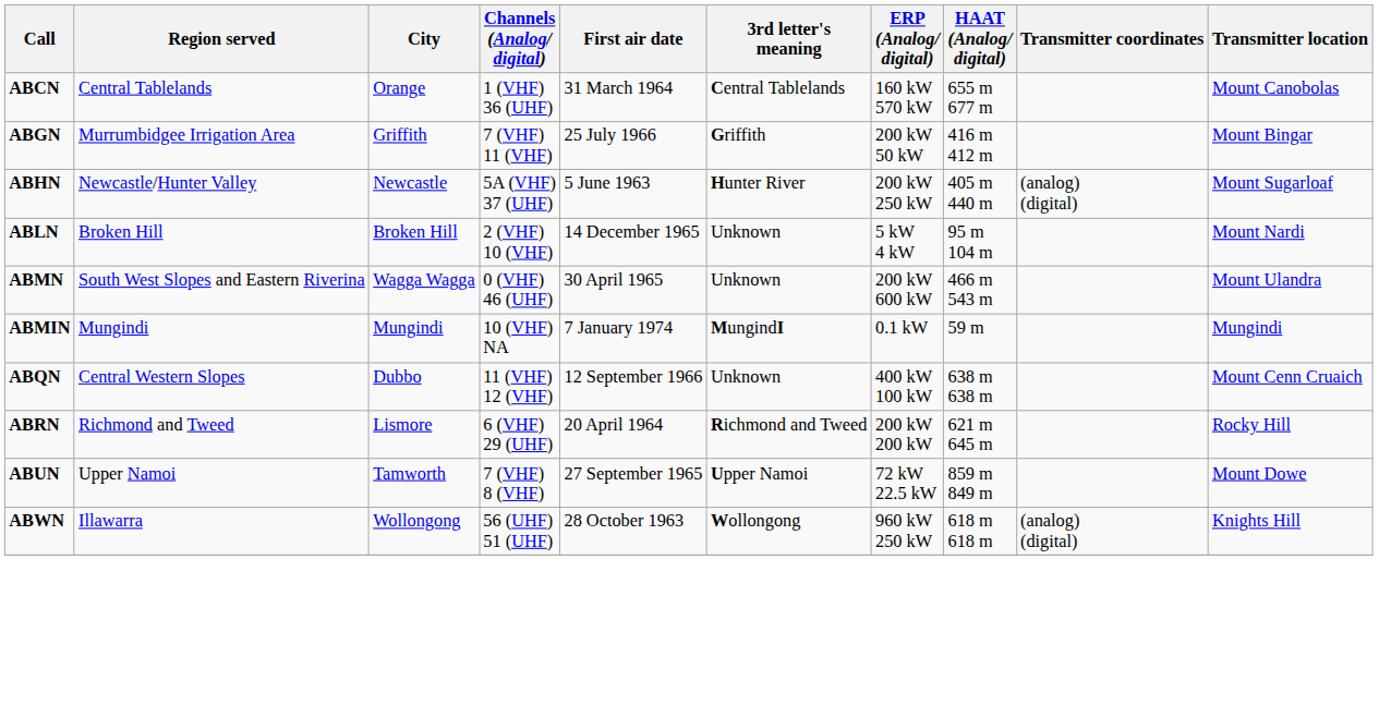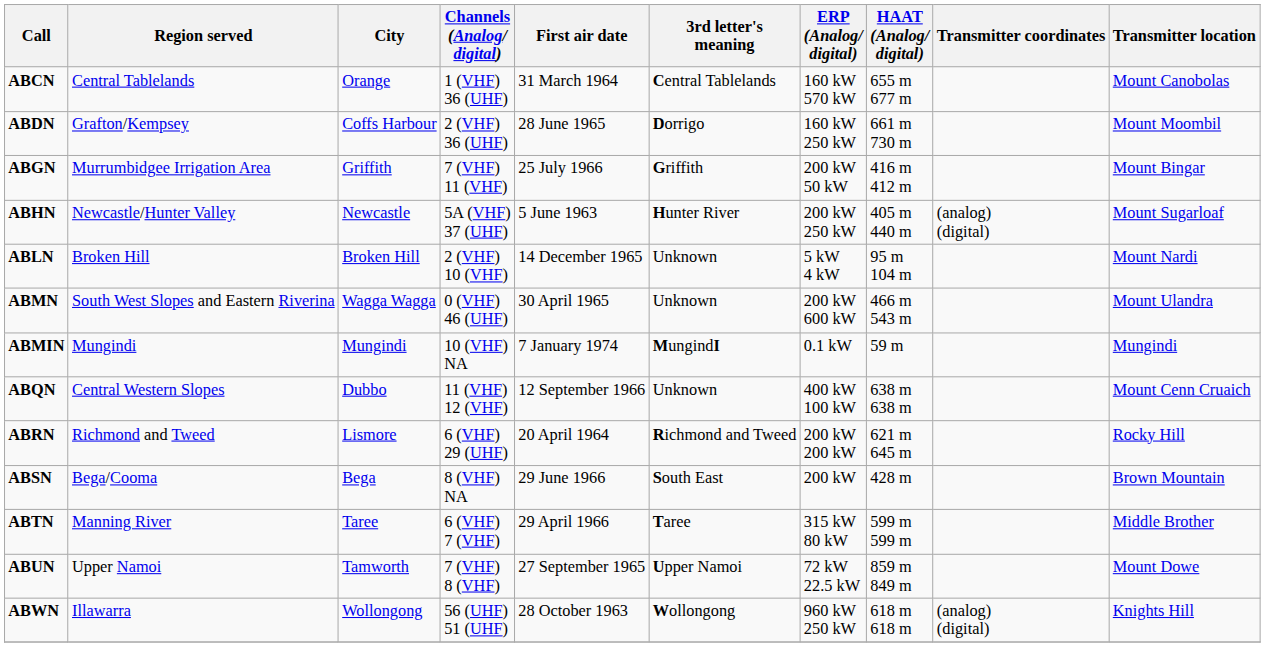+ row: ABDN | Grafton/Kempsey | Coffs Harbour | 2 (VHF) 36 (UHF) | 28 June 1965 | Dorrigo | 160 kW 250 kW | 661 m 730 m | Mount Moombil
+ row: ABSN | Bega/Cooma | Bega | 8 (VHF) NA | 29 June 1966 | South East | 200 kW | 428 m | Brown Mountain
+ row: ABTN | Manning River | Taree | 6 (VHF) 7 (VHF) | 29 April 1966 | Taree | 315 kW 80 kW | 599 m 599 m | Middle Brother
